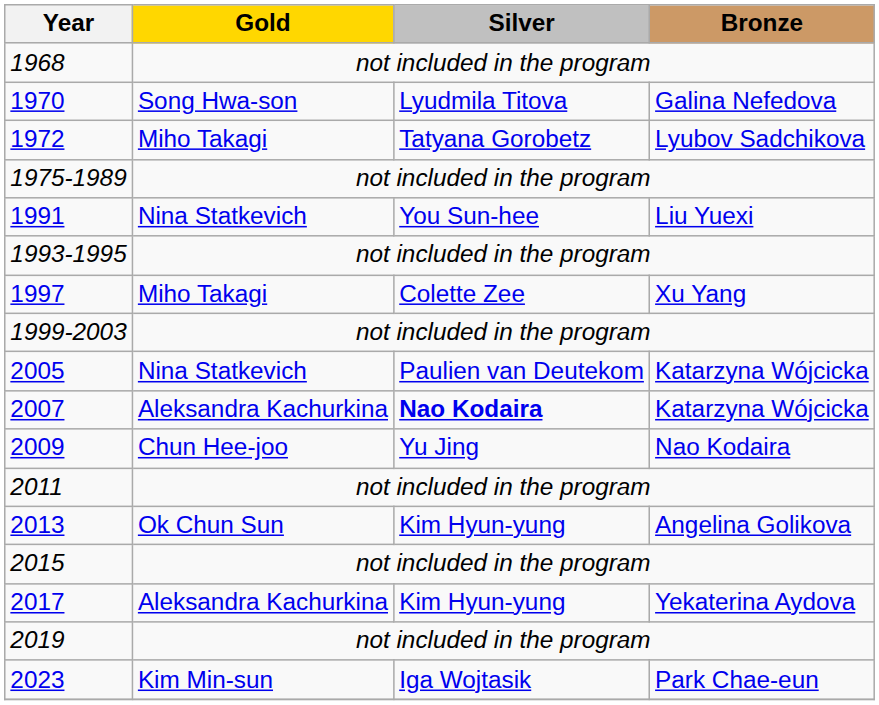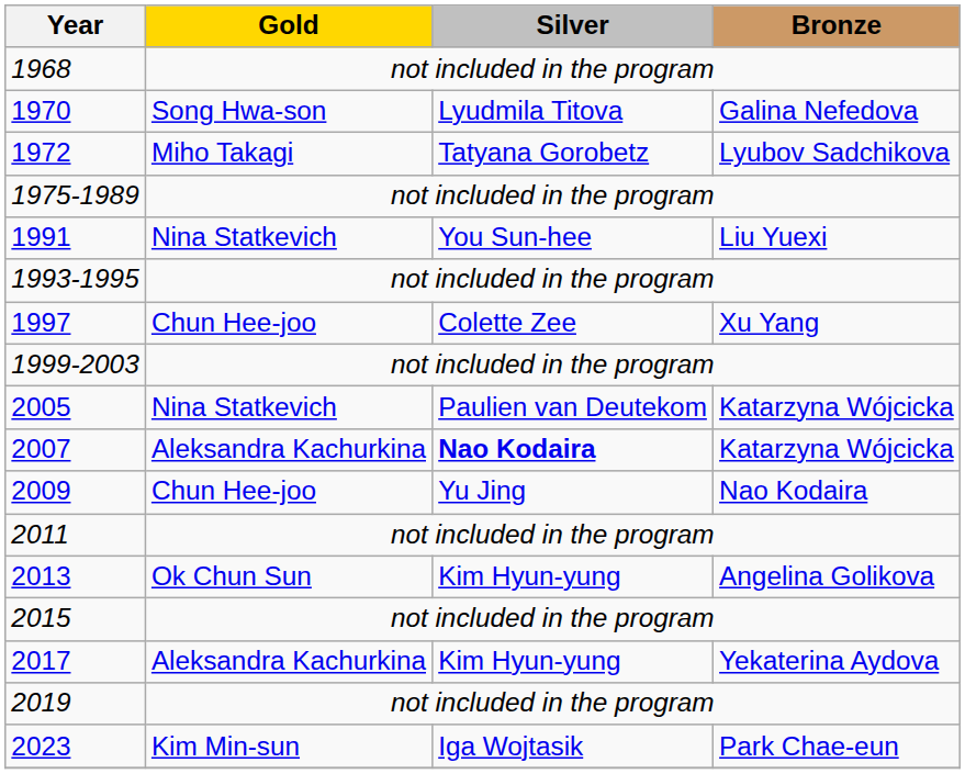1997 | Gold: Miho Takagi -> Chun Hee-joo
